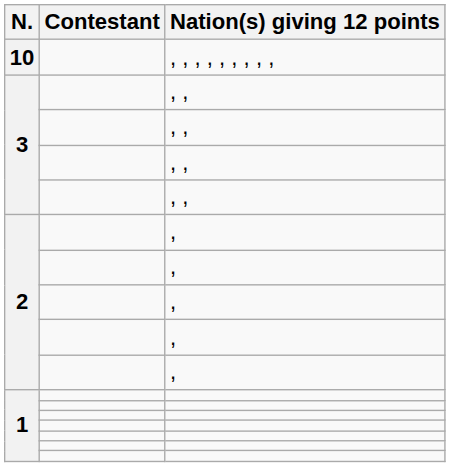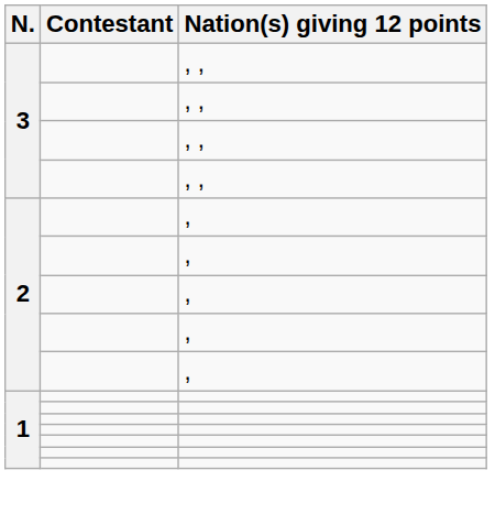- row: 10 | , , , , , , , , ,
